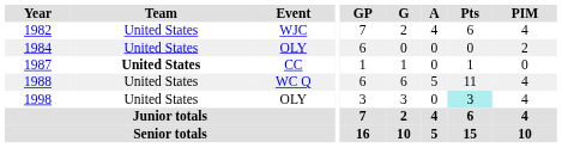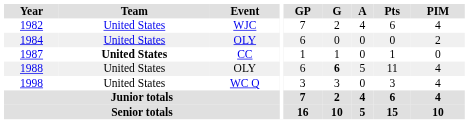1988 | Event: WC Q -> OLY
1988 | G: normal -> bold
1998 | Event: OLY -> WC Q
1998 | Pts: paleturquoise background -> no background
